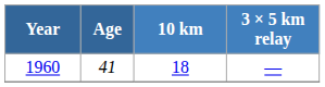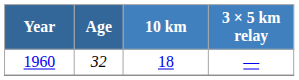1960 | Age: 41 -> 32
